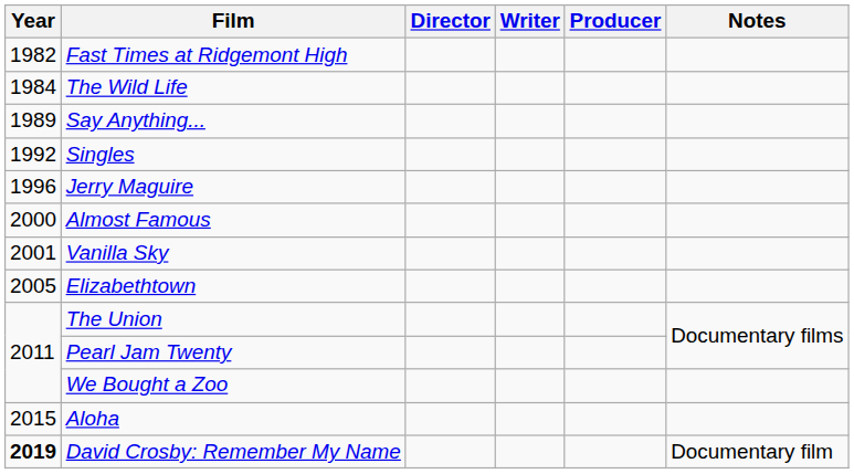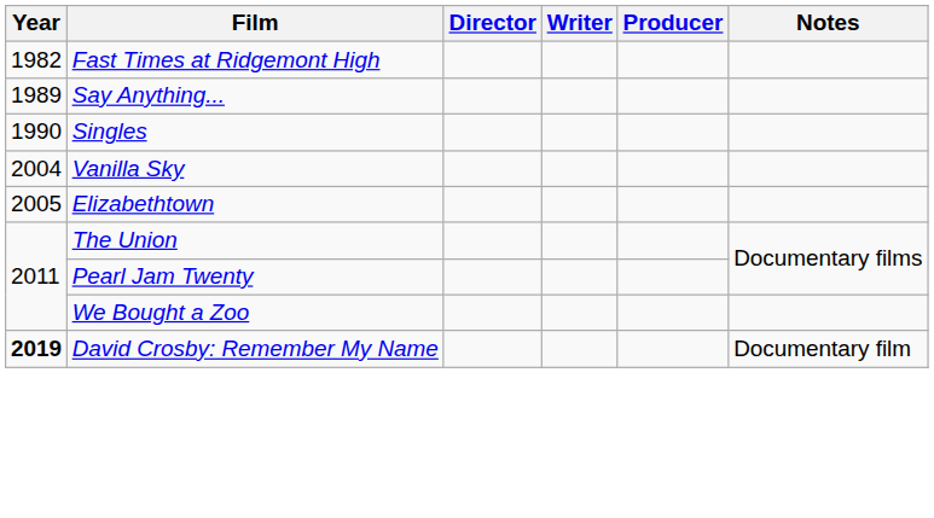- row: 1984 | The Wild Life
Singles | Year: 1992 -> 1990
- row: 1996 | Jerry Maguire
- row: 2000 | Almost Famous
Vanilla Sky | Year: 2001 -> 2004
- row: 2015 | Aloha
